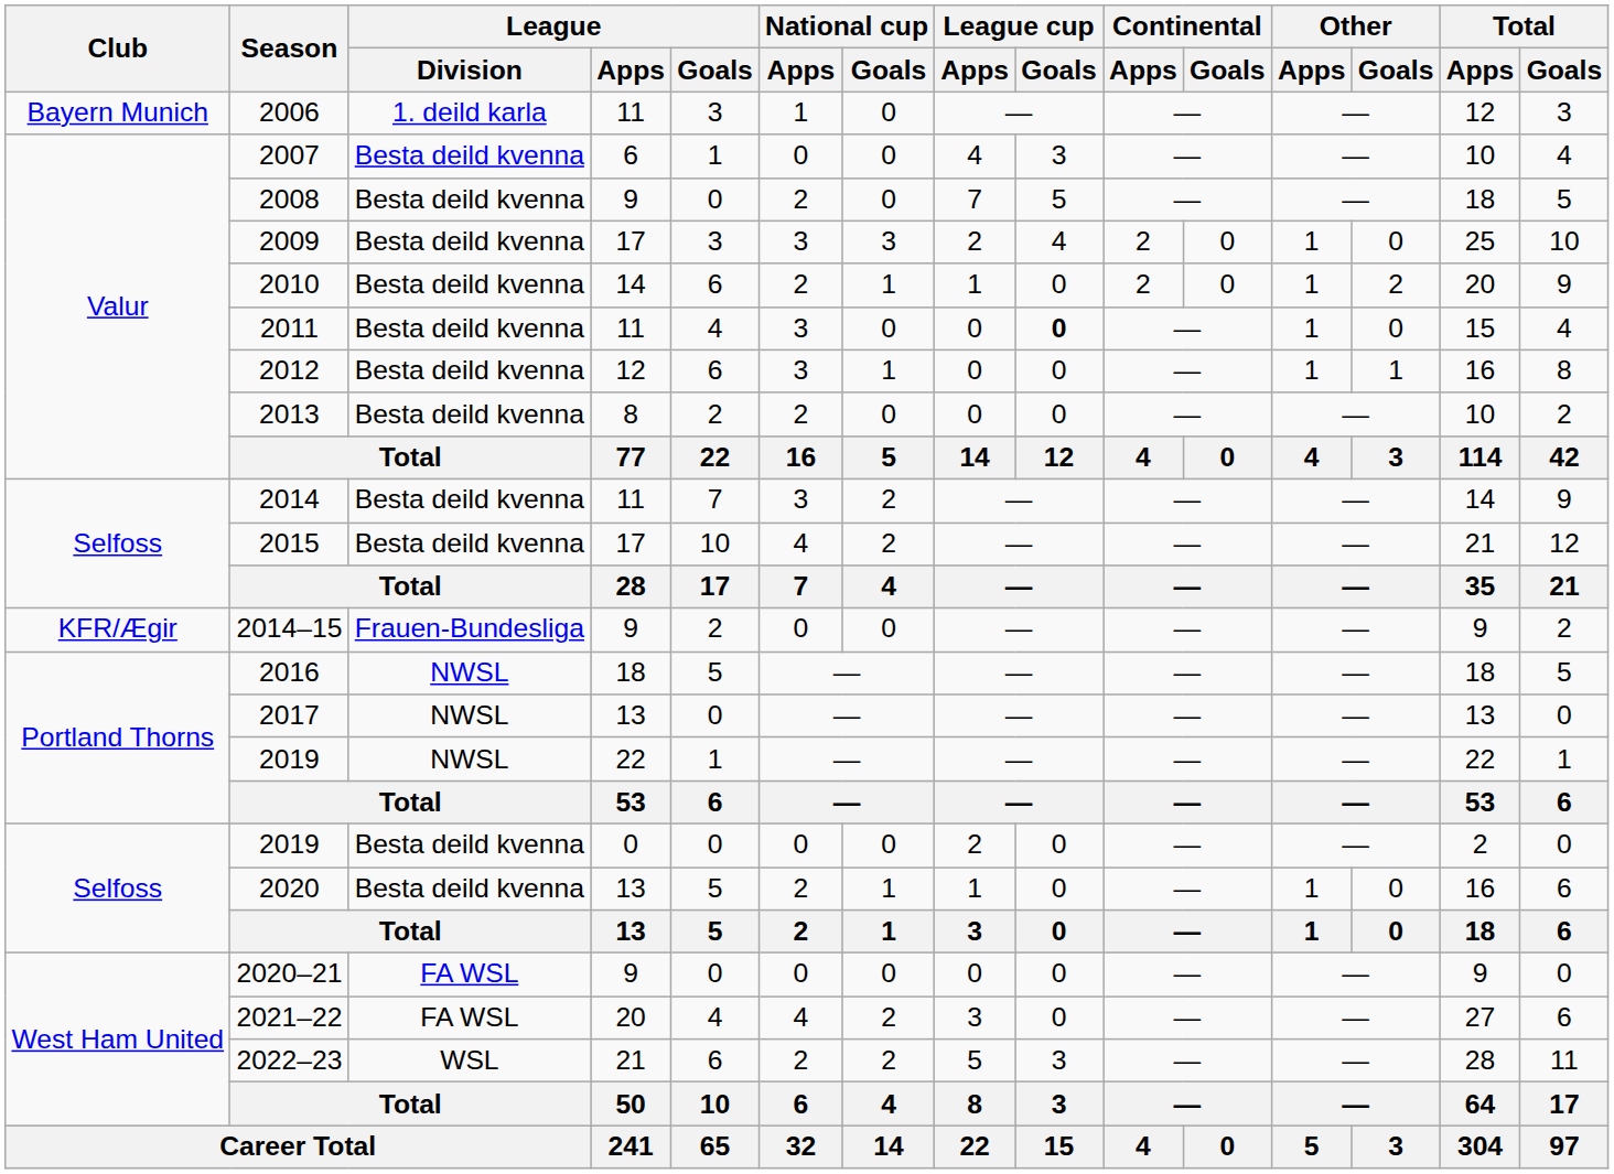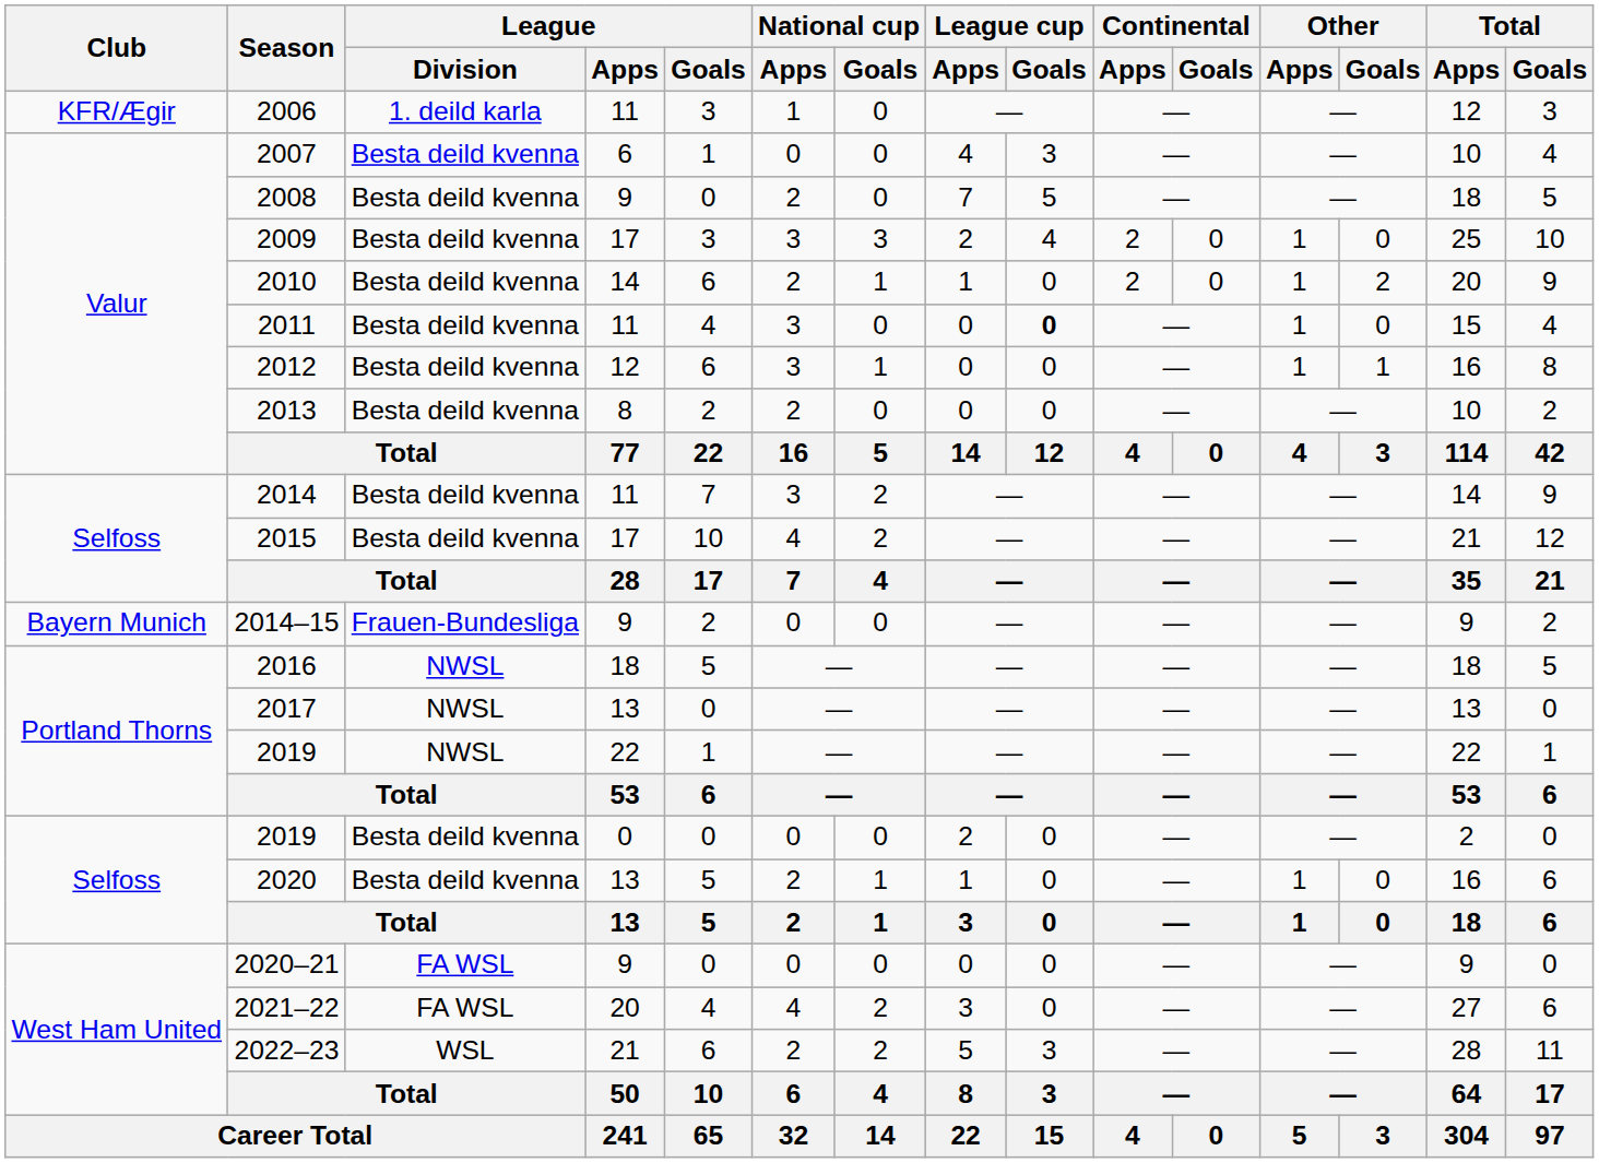2006 | Club: Bayern Munich -> KFR/Ægir
2014–15 | Club: KFR/Ægir -> Bayern Munich
